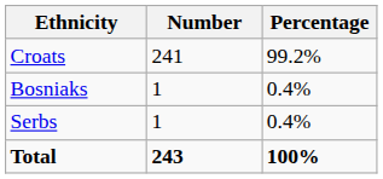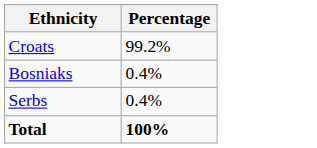- column: Number | 241 | 1 | 1 | 243
